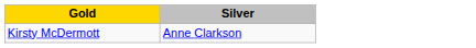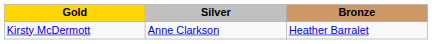+ column: Bronze | Heather Barralet
